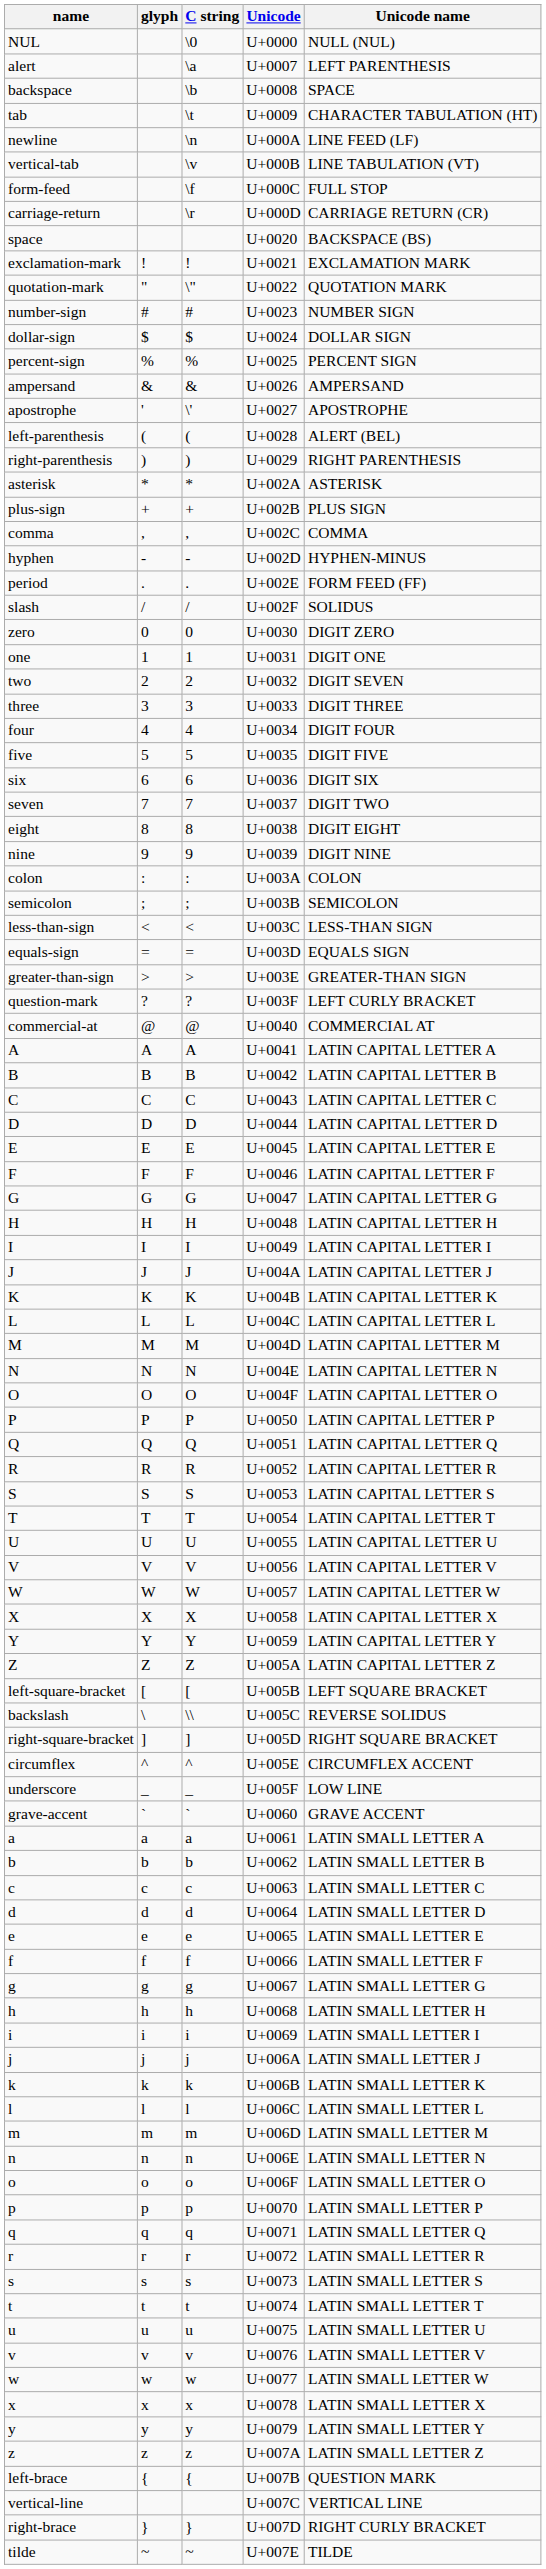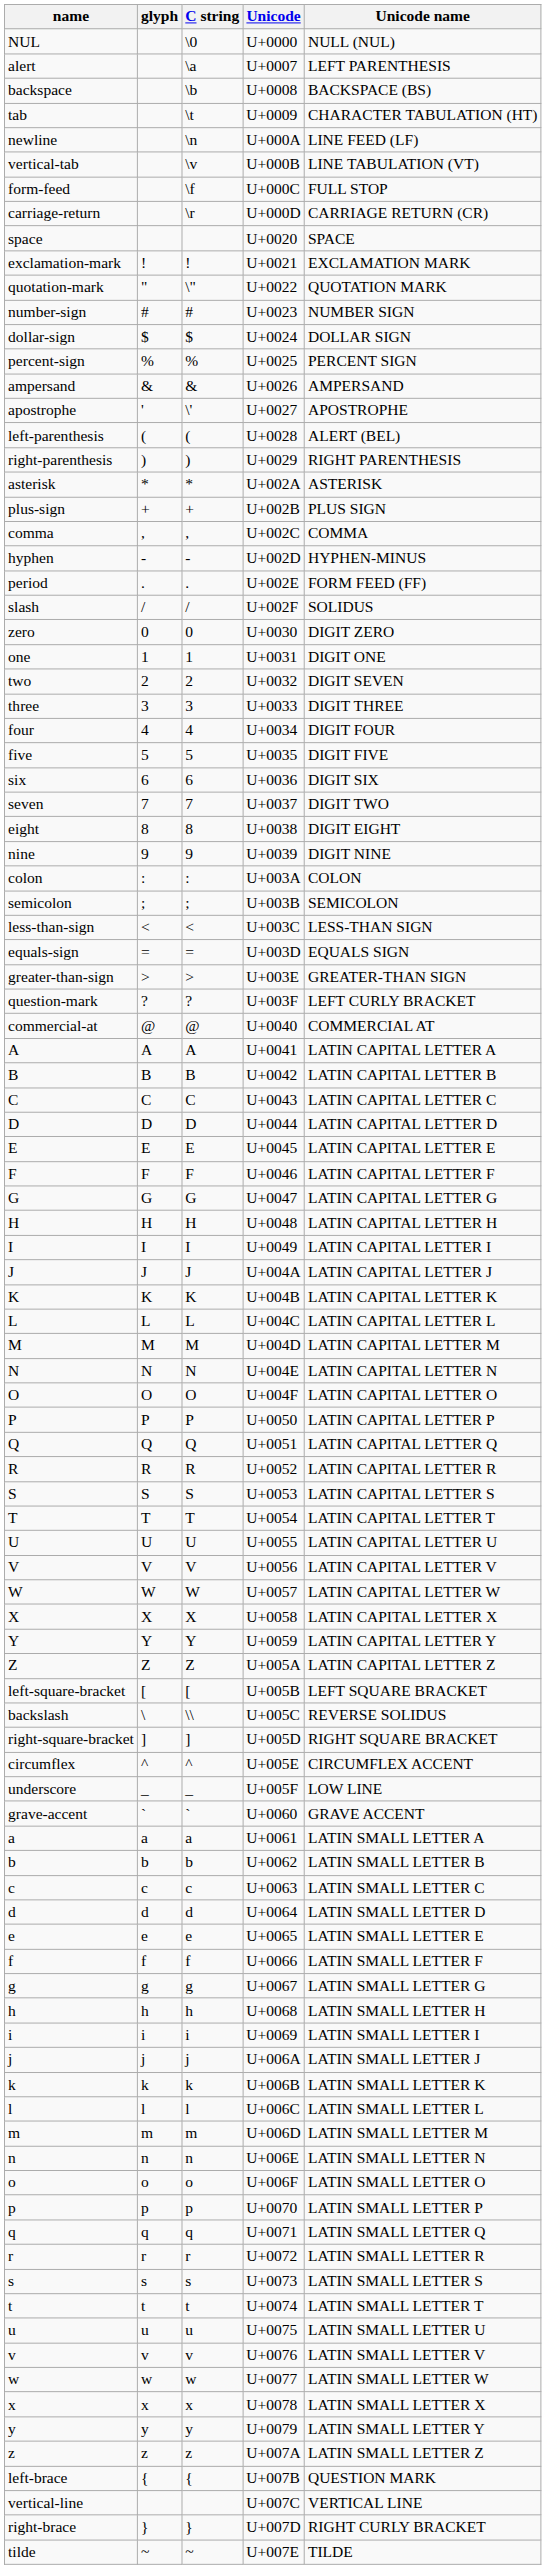backspace | Unicode name: SPACE -> BACKSPACE (BS)
space | Unicode name: BACKSPACE (BS) -> SPACE
